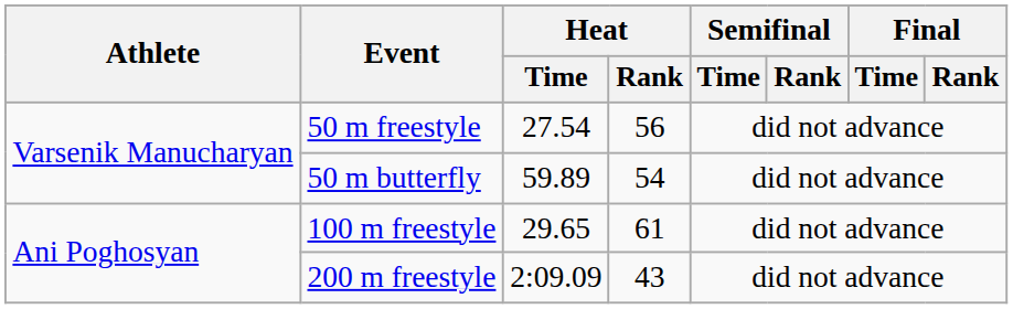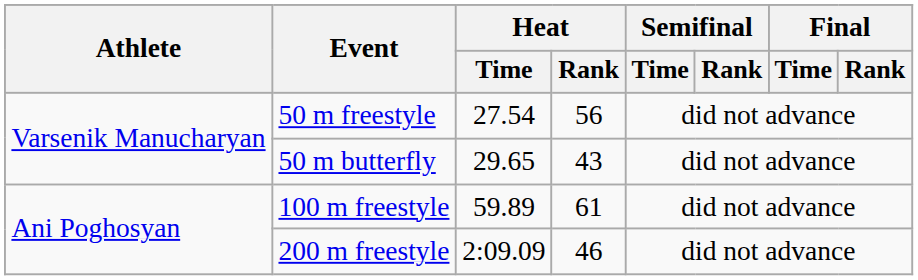50 m butterfly | Heat / Time: 59.89 -> 29.65
50 m butterfly | Heat / Rank: 54 -> 43
100 m freestyle | Heat / Time: 29.65 -> 59.89
200 m freestyle | Heat / Rank: 43 -> 46
